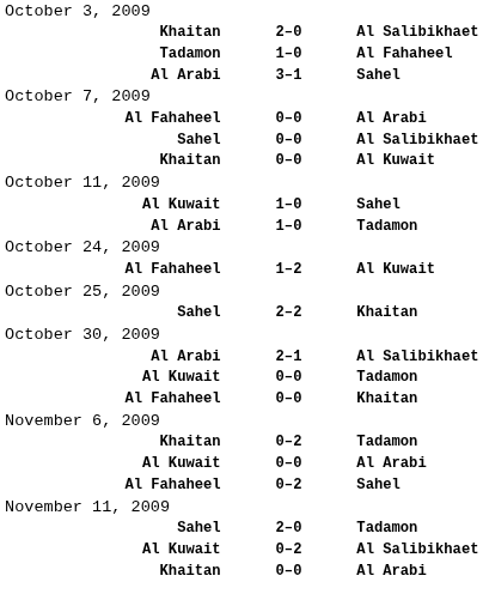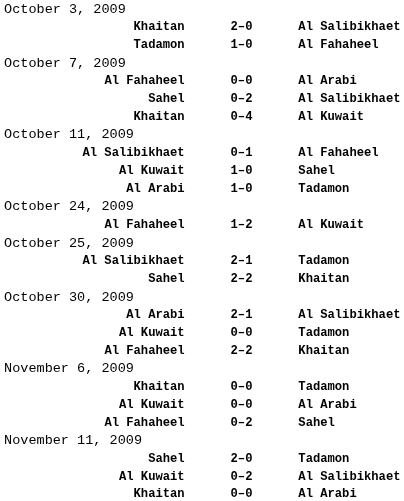- row: Al Arabi | 3–1 | Sahel
Sahel / Al Salibikhaet | column 2: 0–0 -> 0–2
Khaitan / Al Kuwait | column 2: 0–0 -> 0–4
+ row: Al Salibikhaet | 0–1 | Al Fahaheel
+ row: Al Salibikhaet | 2–1 | Tadamon
Al Fahaheel / Khaitan | column 2: 0–0 -> 2–2
Khaitan / Tadamon | column 2: 0–2 -> 0–0
